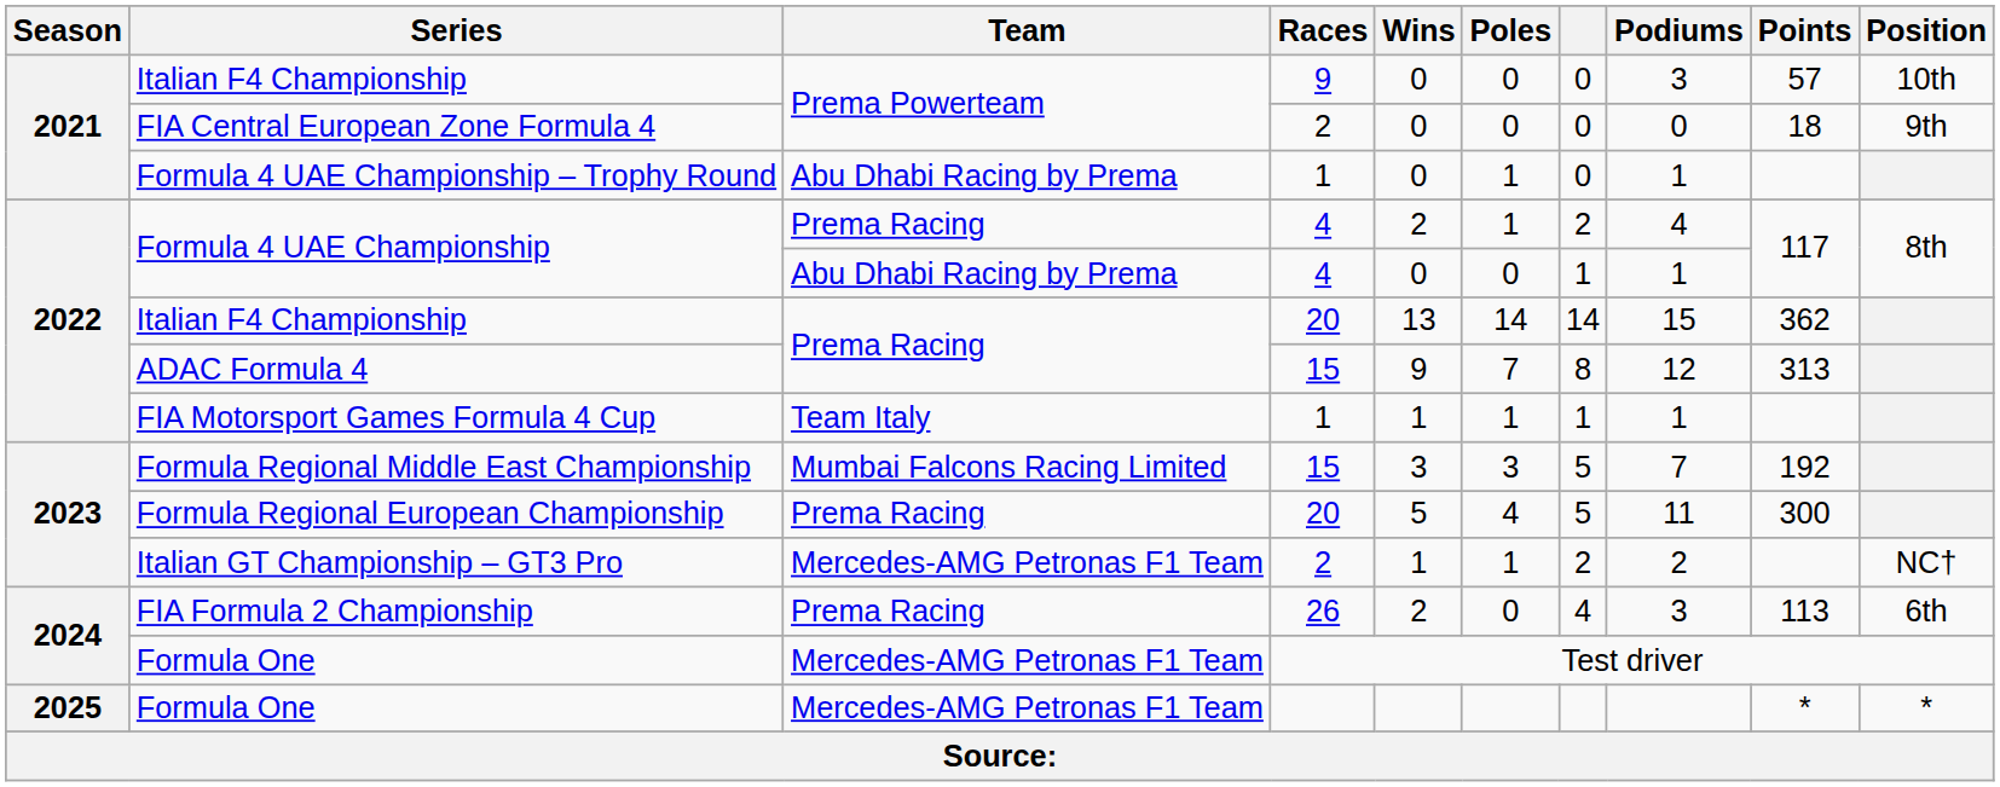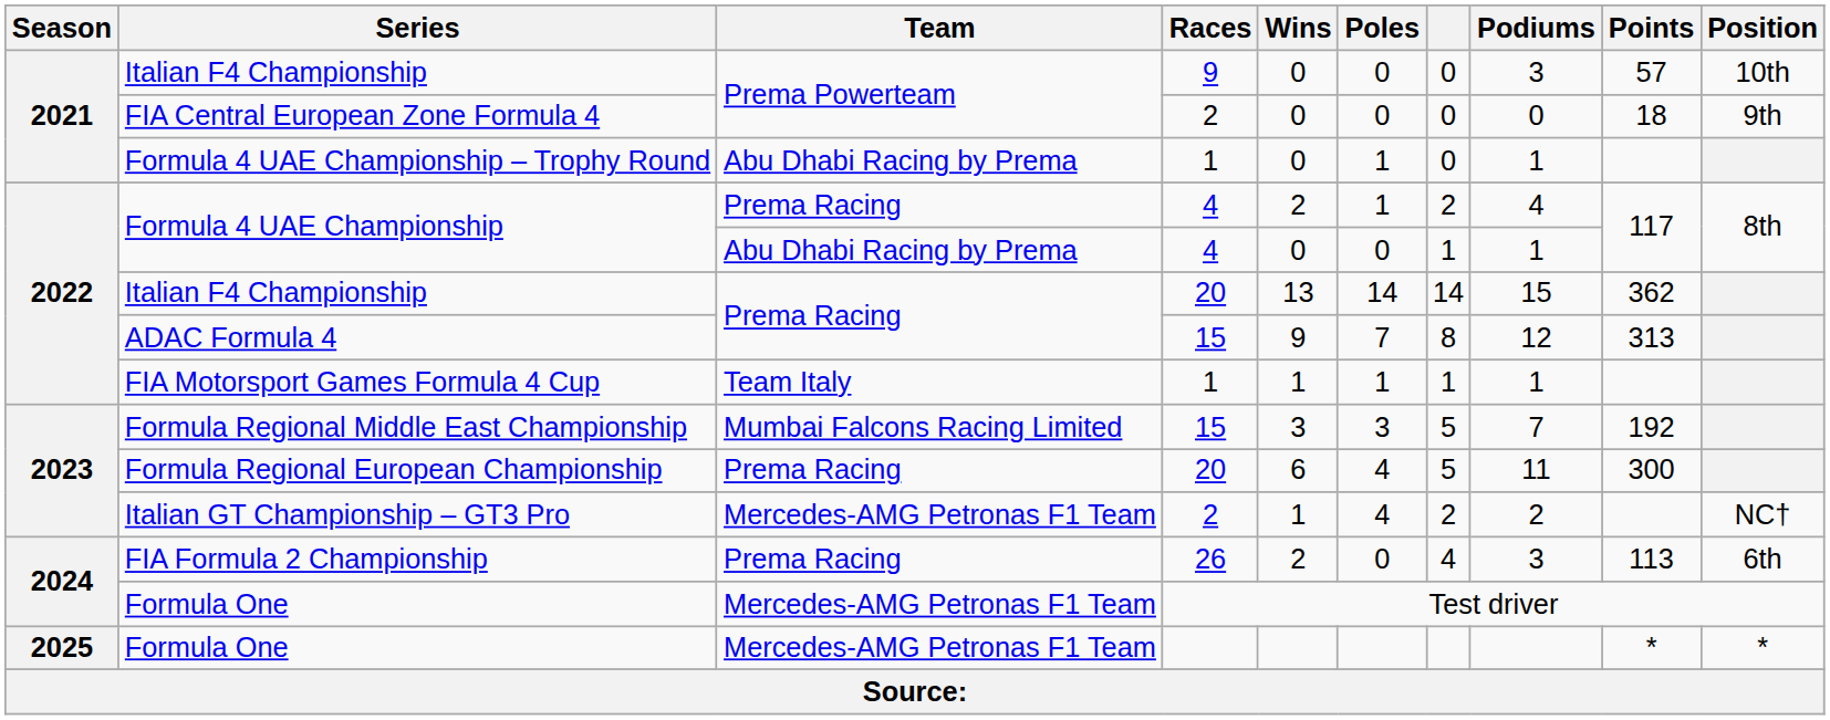Formula Regional European Championship | Wins: 5 -> 6
Italian GT Championship – GT3 Pro | Poles: 1 -> 4
